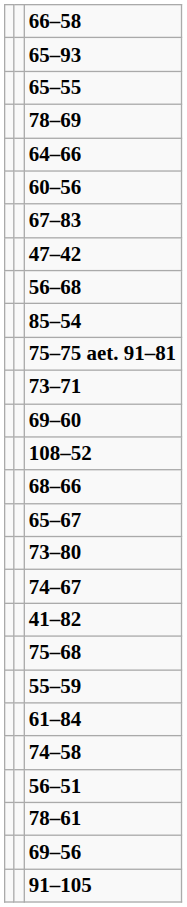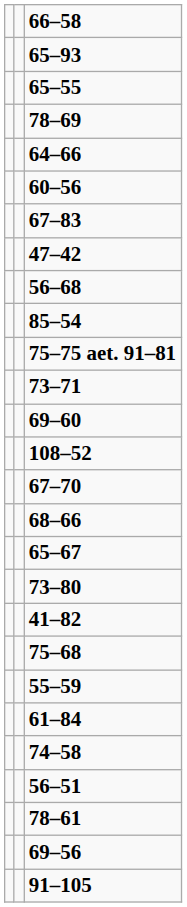+ row: 67–70
- row: 74–67
